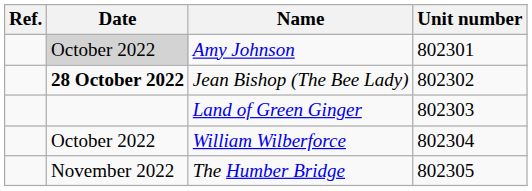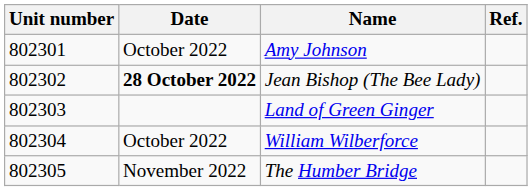columns swapped: Unit number <-> Ref.
Amy Johnson | Date: lightgrey background -> no background
